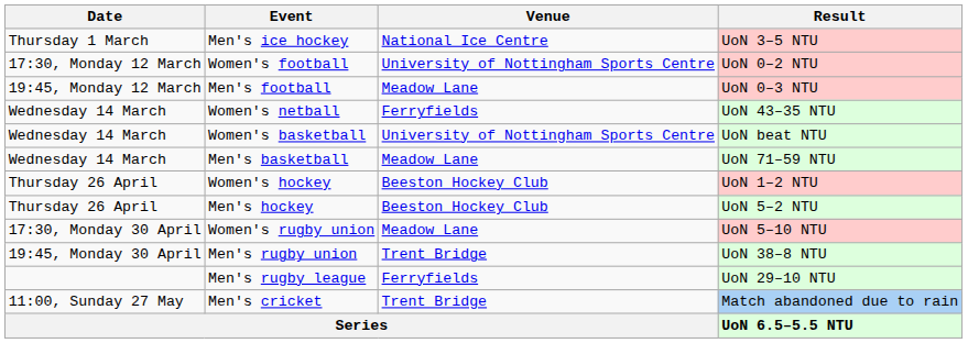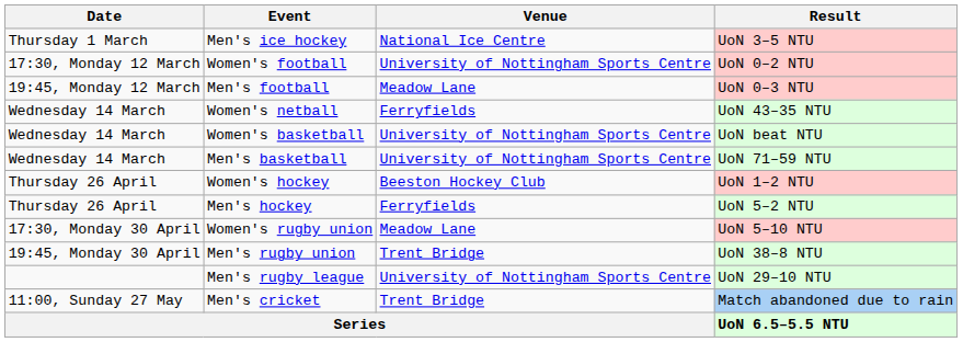Men's basketball | Venue: Meadow Lane -> University of Nottingham Sports Centre
Men's hockey | Venue: Beeston Hockey Club -> Ferryfields
Men's rugby league | Venue: Ferryfields -> University of Nottingham Sports Centre
